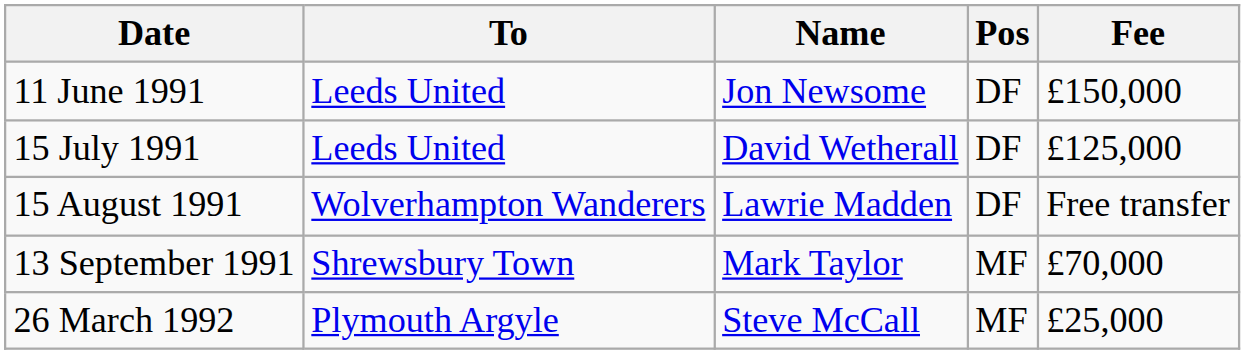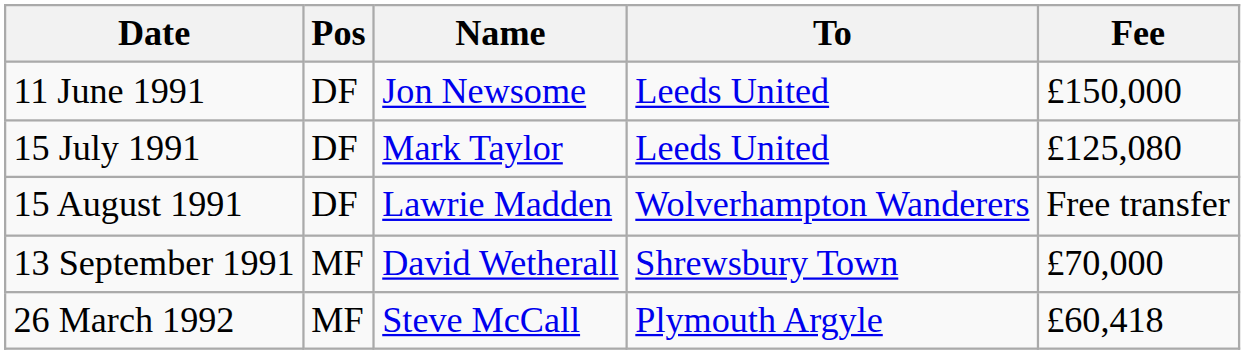columns swapped: Pos <-> To
15 July 1991 | Name: David Wetherall -> Mark Taylor
15 July 1991 | Fee: £125,000 -> £125,080
13 September 1991 | Name: Mark Taylor -> David Wetherall
26 March 1992 | Fee: £25,000 -> £60,418
